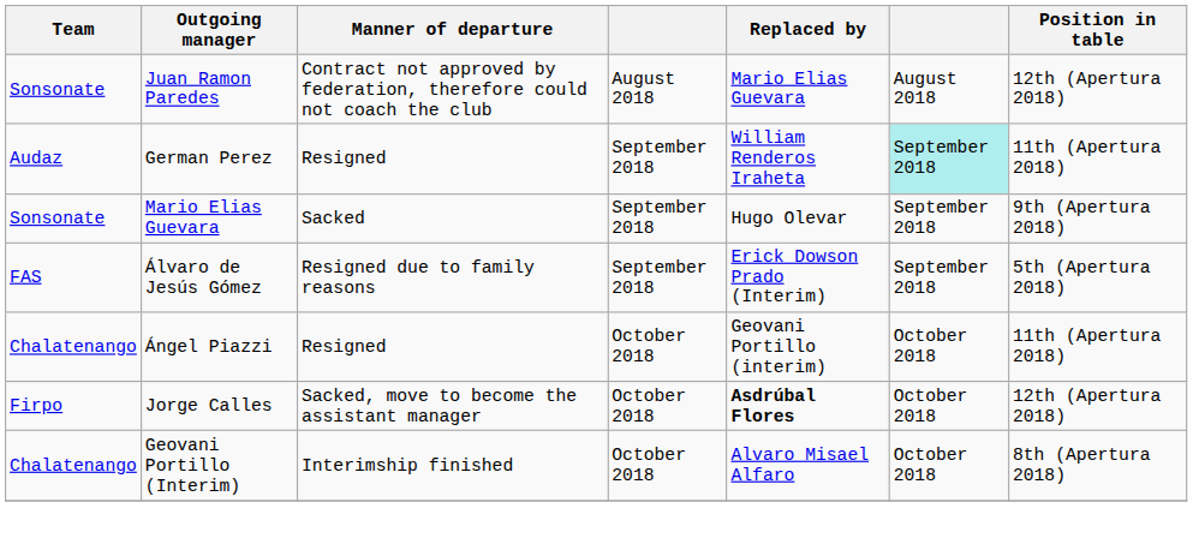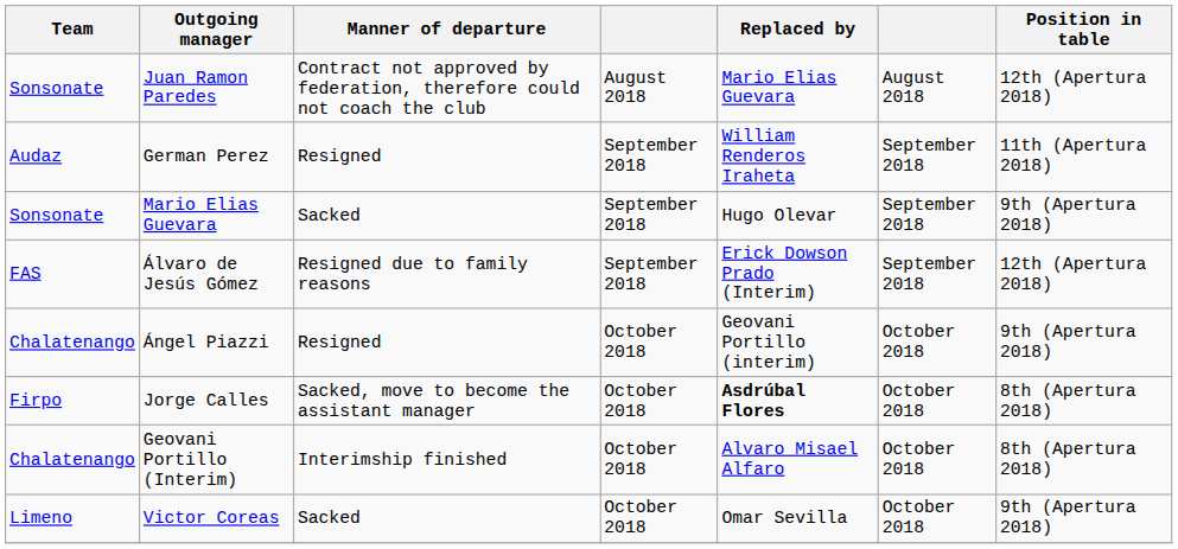German Perez | column 6: paleturquoise background -> no background
Álvaro de Jesús Gómez | Position in table: 5th (Apertura 2018) -> 12th (Apertura 2018)
Ángel Piazzi | Position in table: 11th (Apertura 2018) -> 9th (Apertura 2018)
Jorge Calles | Position in table: 12th (Apertura 2018) -> 8th (Apertura 2018)
+ row: Limeno | Victor Coreas | Sacked | October 2018 | Omar Sevilla | October 2018 | 9th (Apertura 2018)
